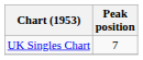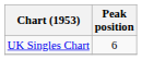UK Singles Chart | Peak position: 7 -> 6
